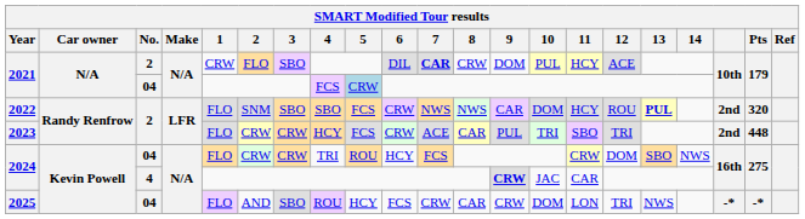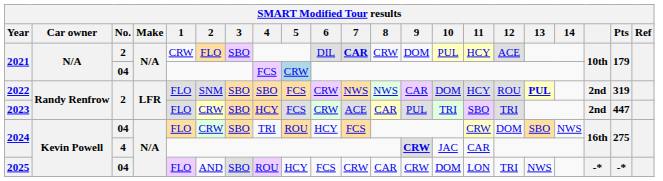2022 | Pts: 320 -> 319
2023 | 3: CRW -> SBO
2023 | Pts: 448 -> 447
2024 / 04 | 3: CRW -> SBO
